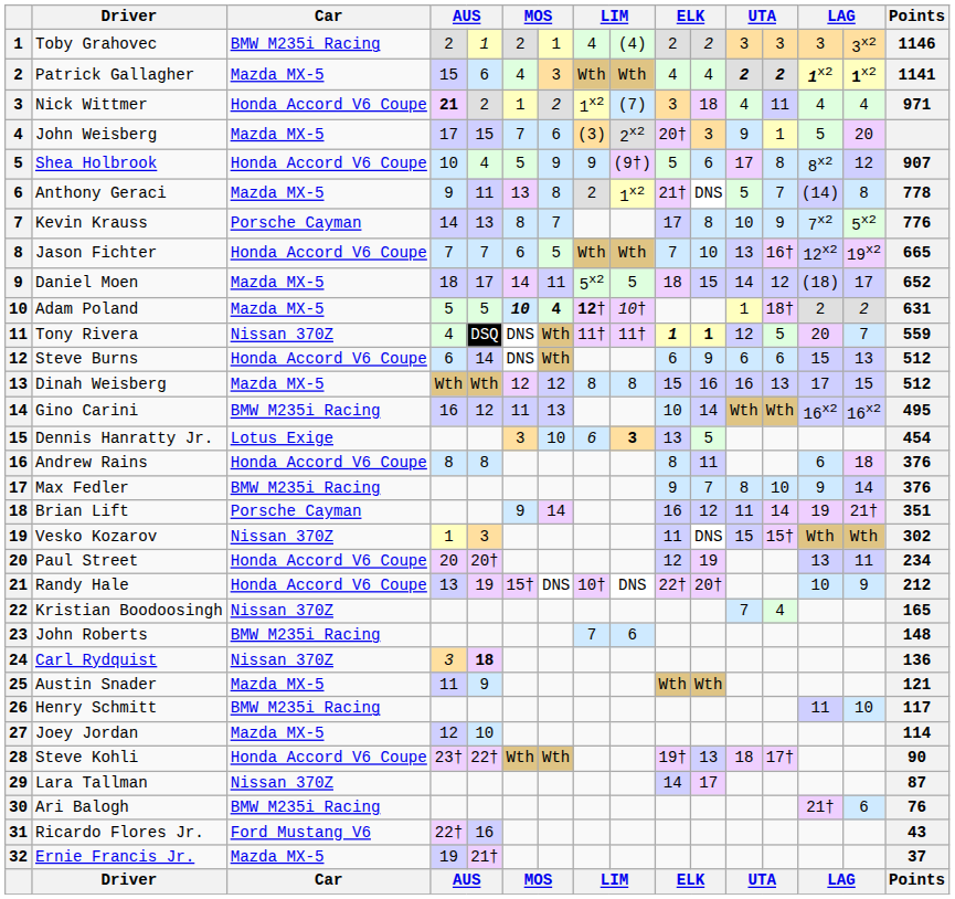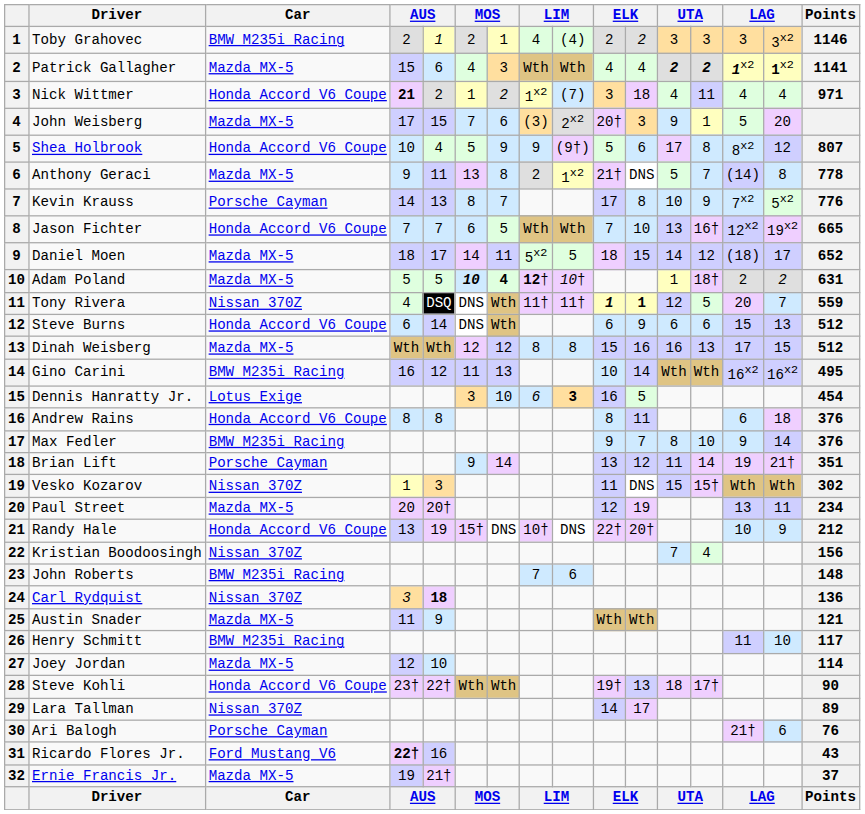Shea Holbrook | Points: 907 -> 807
Dennis Hanratty Jr. | column 10: 13 -> 16
Brian Lift | column 10: 16 -> 13
Paul Street | Car: Honda Accord V6 Coupe -> Mazda MX-5
Kristian Boodoosingh | Points: 165 -> 156
Lara Tallman | Points: 87 -> 89
Ari Balogh | Car: BMW M235i Racing -> Porsche Cayman
Ricardo Flores Jr. | column 4: normal -> bold
